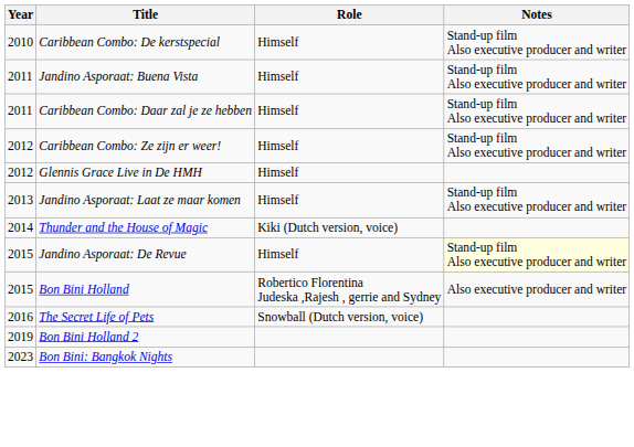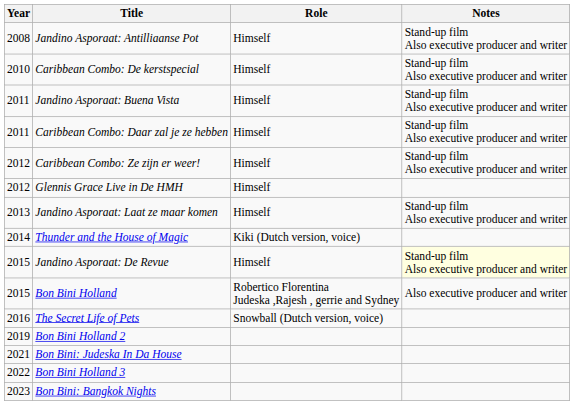+ row: 2008 | Jandino Asporaat: Antilliaanse Pot | Himself | Stand-up film Also executive producer and writer
+ row: 2021 | Bon Bini: Judeska In Da House
+ row: 2022 | Bon Bini Holland 3
